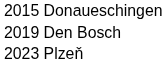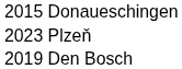rows swapped: 2019 Den Bosch <-> 2023 Plzeň
